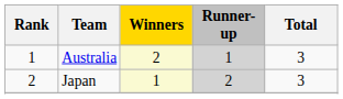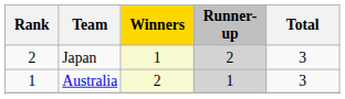rows swapped: Australia <-> Japan
